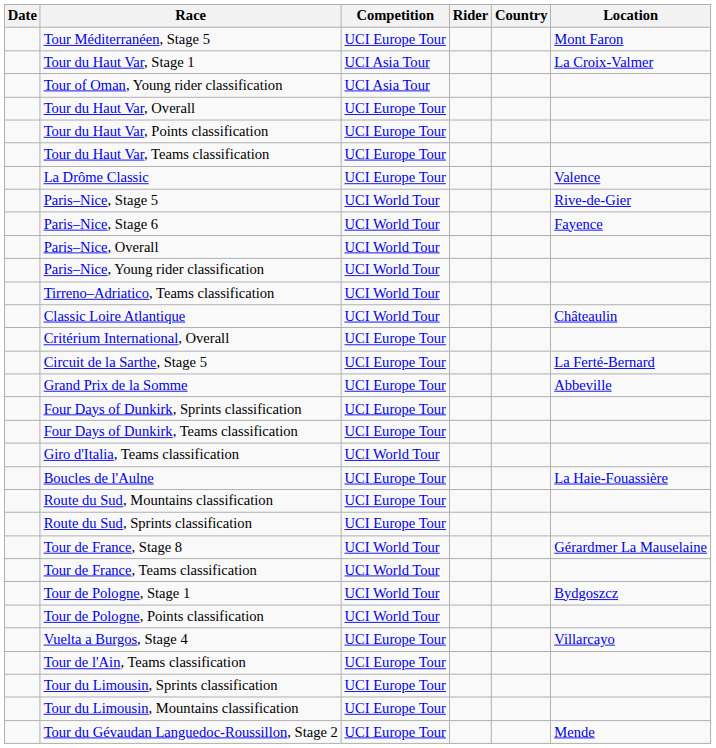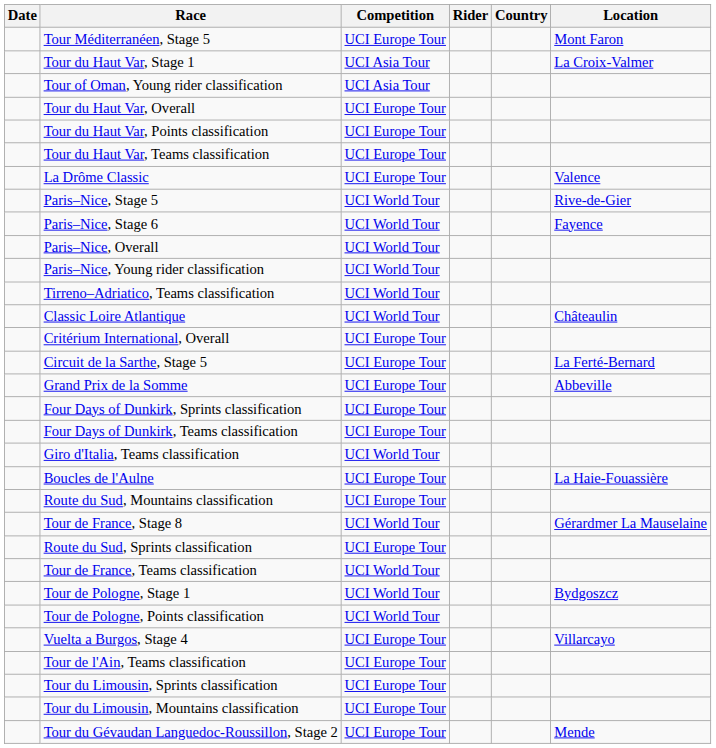rows swapped: Route du Sud, Sprints classification <-> Tour de France, Stage 8
